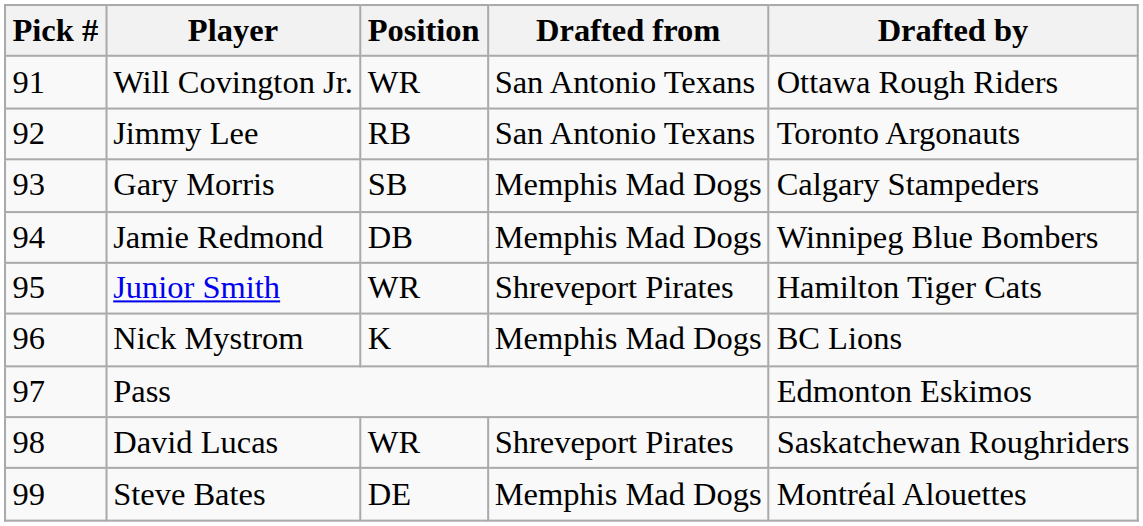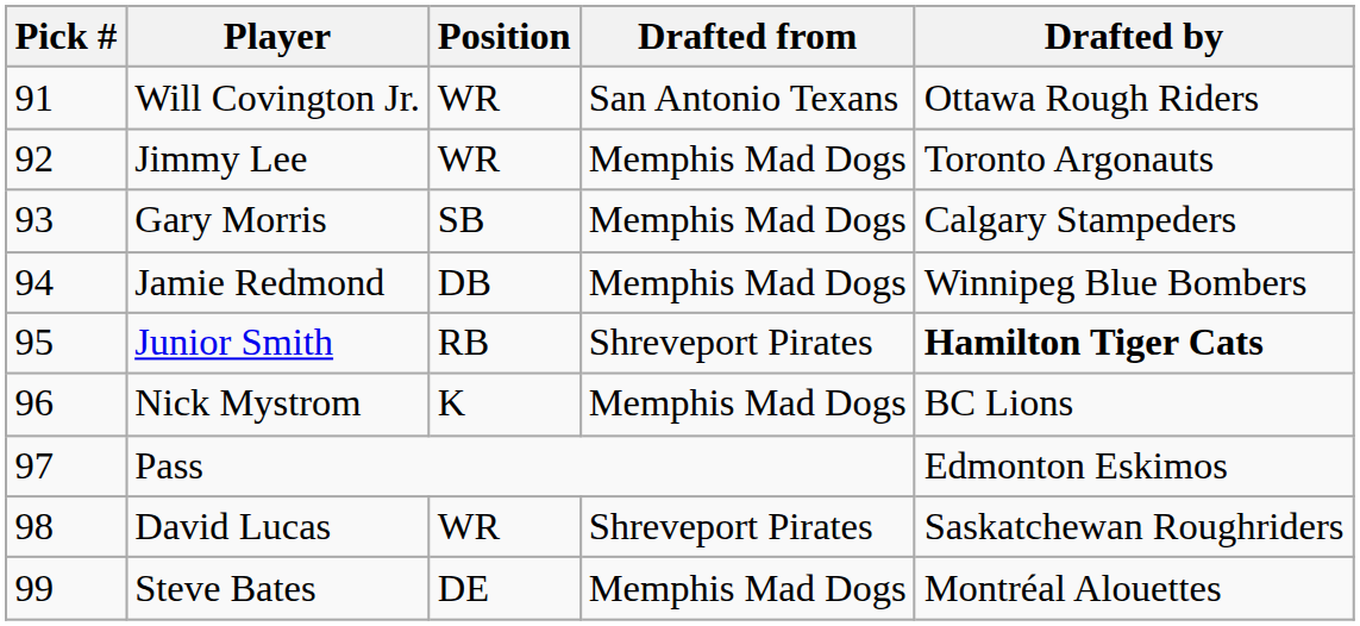Jimmy Lee | Position: RB -> WR
Jimmy Lee | Drafted from: San Antonio Texans -> Memphis Mad Dogs
Junior Smith | Position: WR -> RB
Junior Smith | Drafted by: normal -> bold
